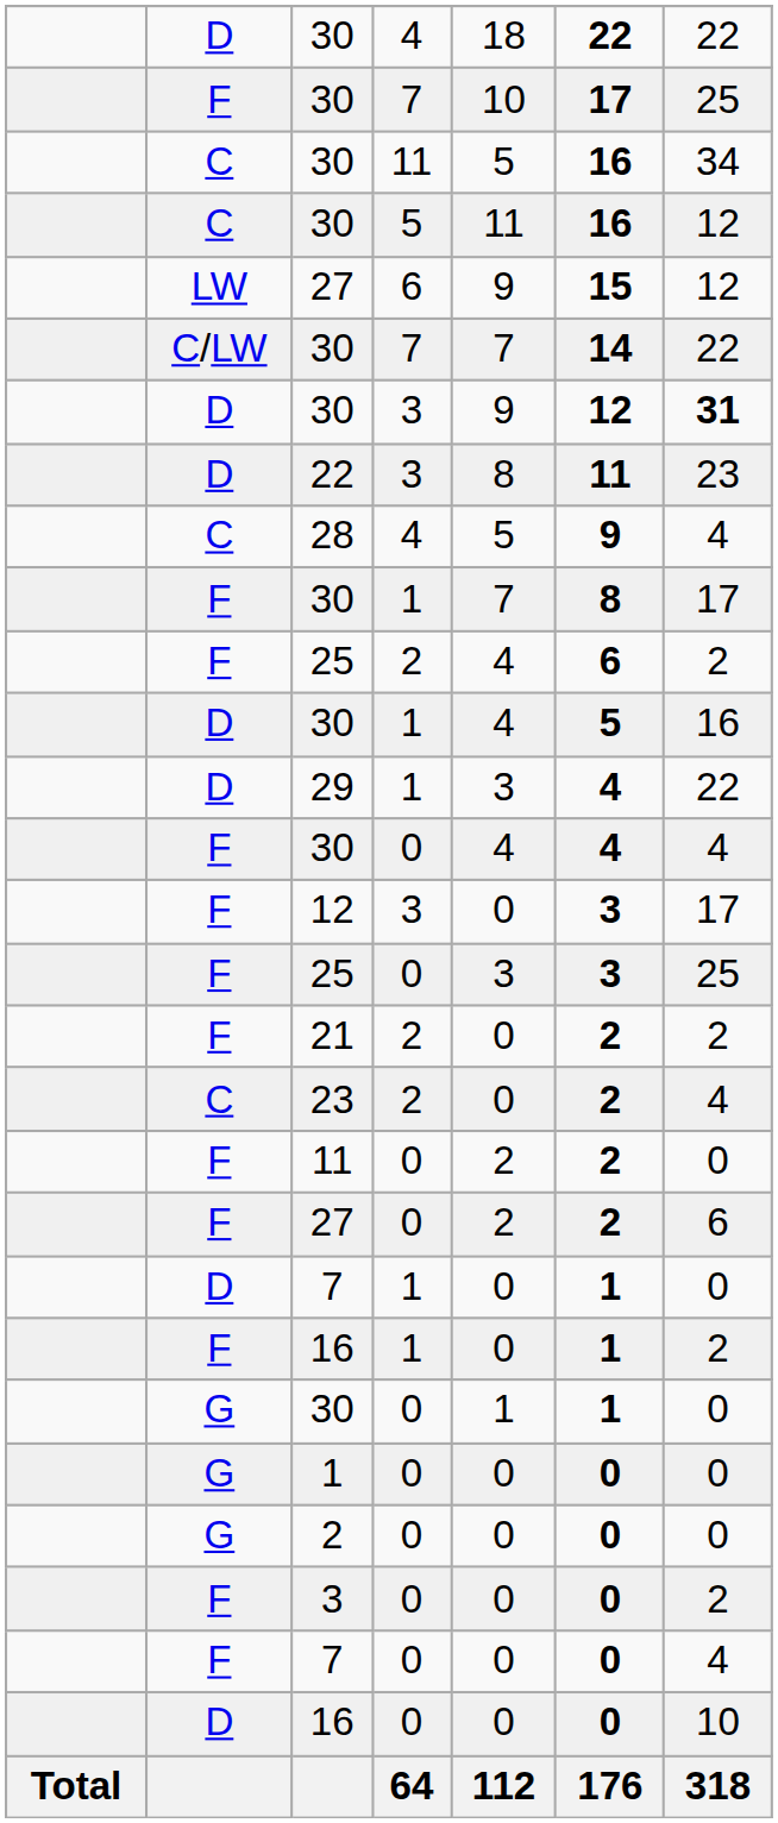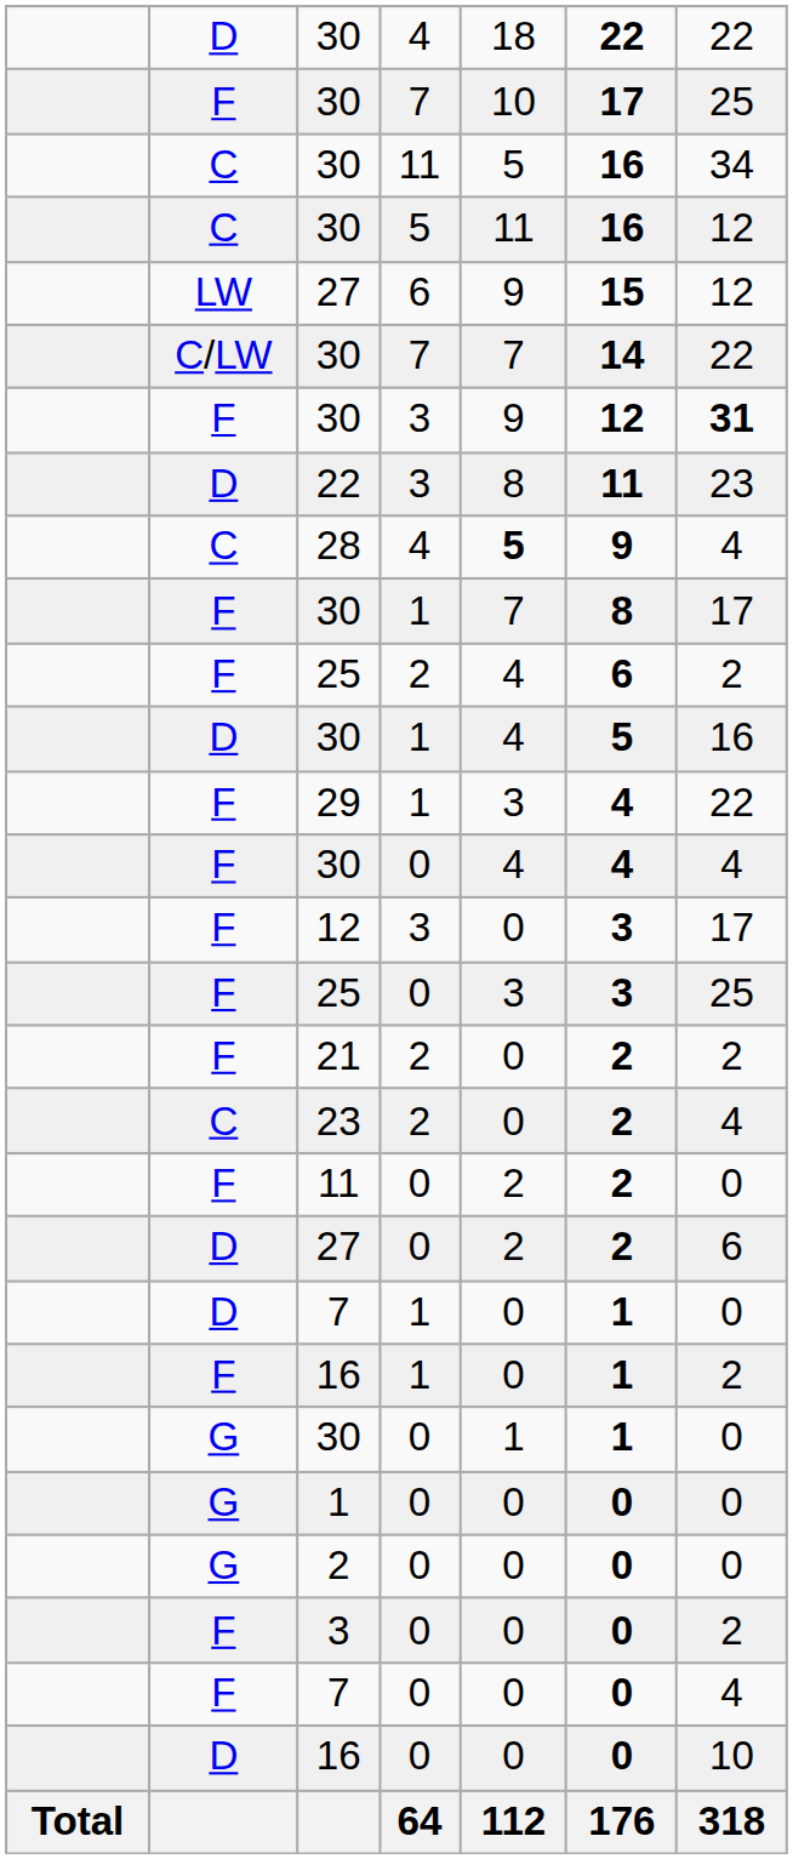30 / 3 | column 2: D -> F
28 | column 5: normal -> bold
29 | column 2: D -> F
27 / 0 | column 2: F -> D
